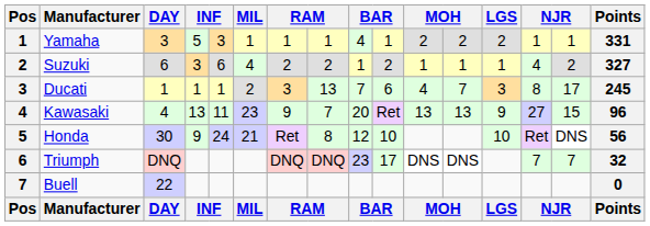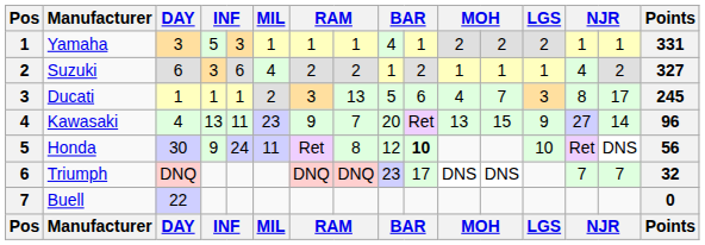Ducati | column 9: 7 -> 5
Kawasaki | column 12: 13 -> 15
Kawasaki | column 15: 15 -> 14
Honda | MIL: 21 -> 11
Honda | column 10: normal -> bold
